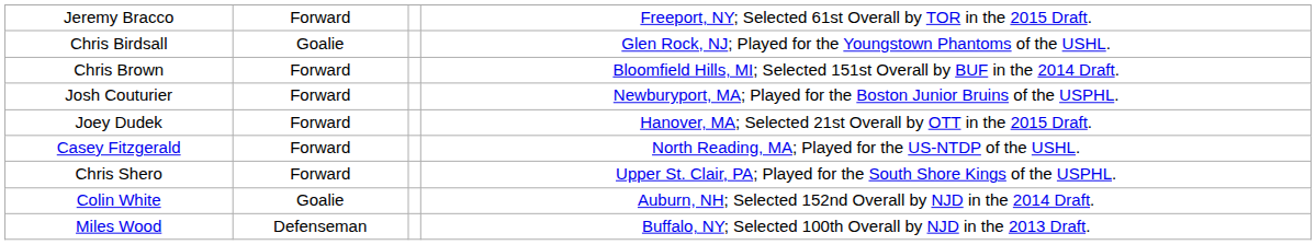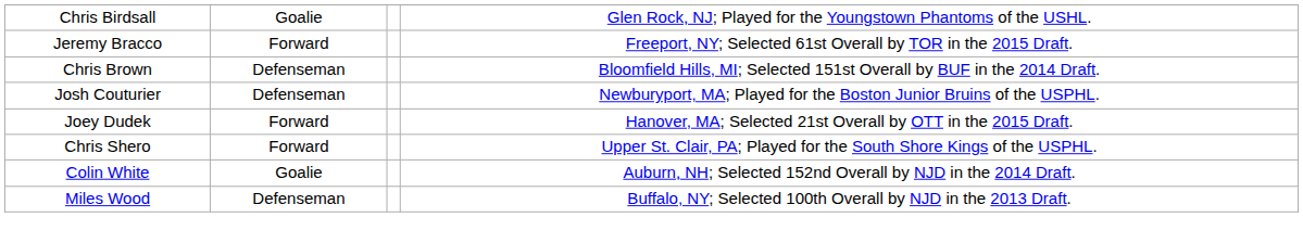rows swapped: Chris Birdsall <-> Jeremy Bracco
Chris Brown | column 2: Forward -> Defenseman
Josh Couturier | column 2: Forward -> Defenseman
- row: Casey Fitzgerald | Forward | North Reading, MA; Played for the US-NTDP of the USHL.
